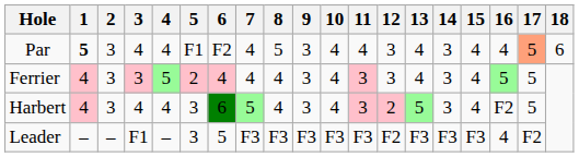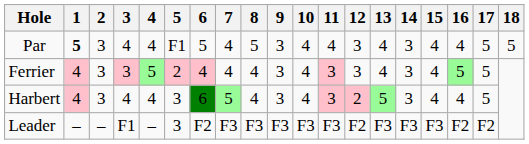Par | 6: F2 -> 5
Par | 17: lightsalmon background -> no background
Par | 18: 6 -> 5
Harbert | 16: F2 -> 4
Leader | 6: 5 -> F2
Leader | 16: 4 -> F2
